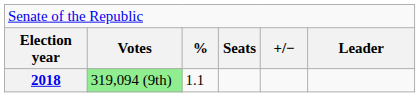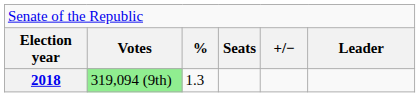2018 | column 3: 1.1 -> 1.3
